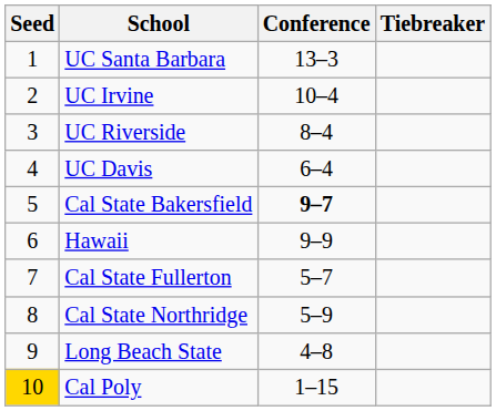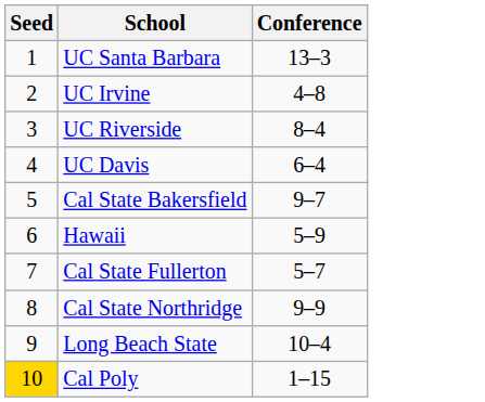- column: Tiebreaker
UC Irvine | Conference: 10–4 -> 4–8
Cal State Bakersfield | Conference: bold -> normal
Hawaii | Conference: 9–9 -> 5–9
Cal State Northridge | Conference: 5–9 -> 9–9
Long Beach State | Conference: 4–8 -> 10–4
